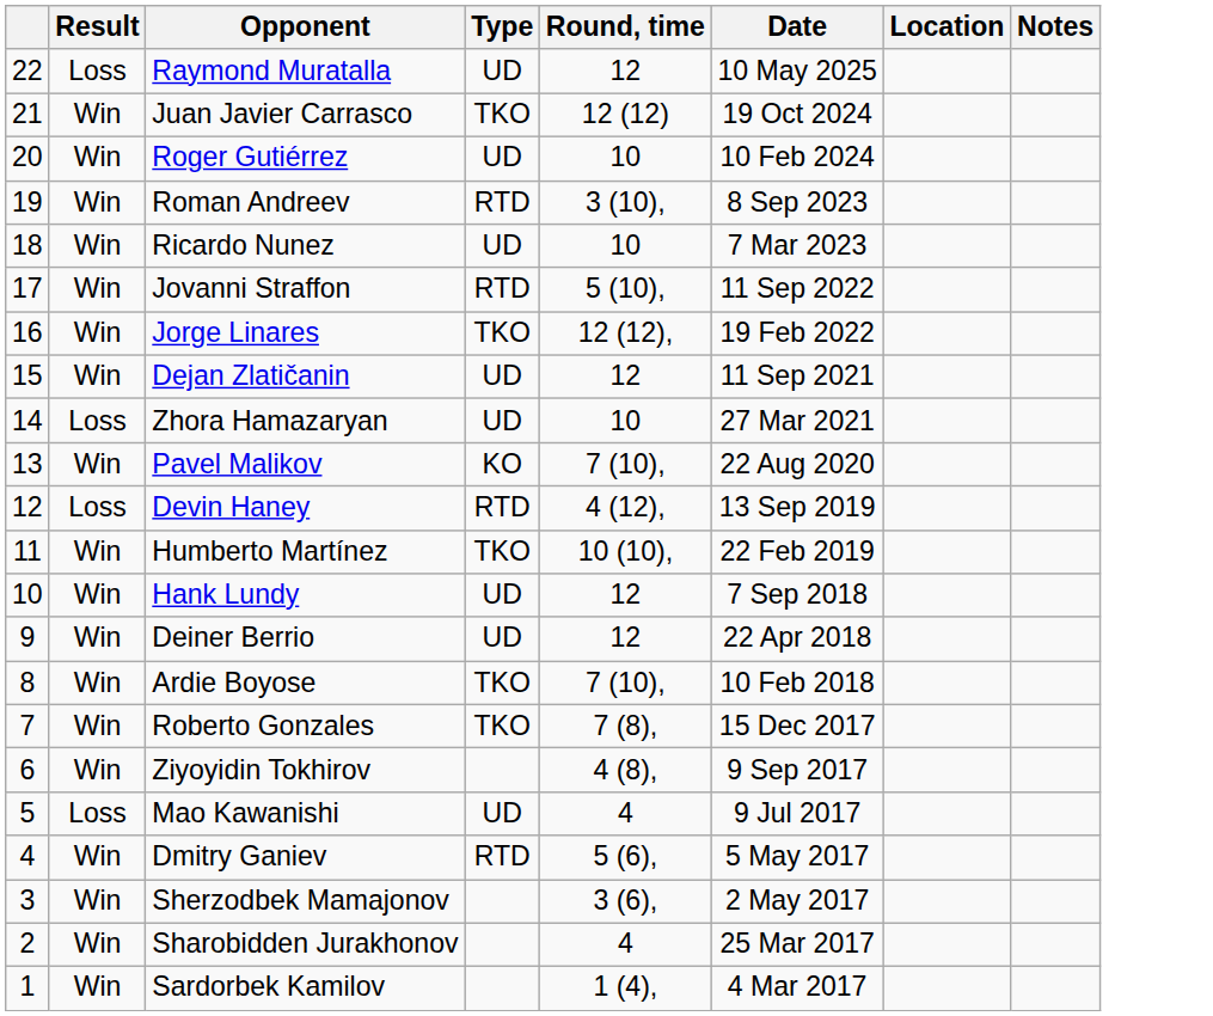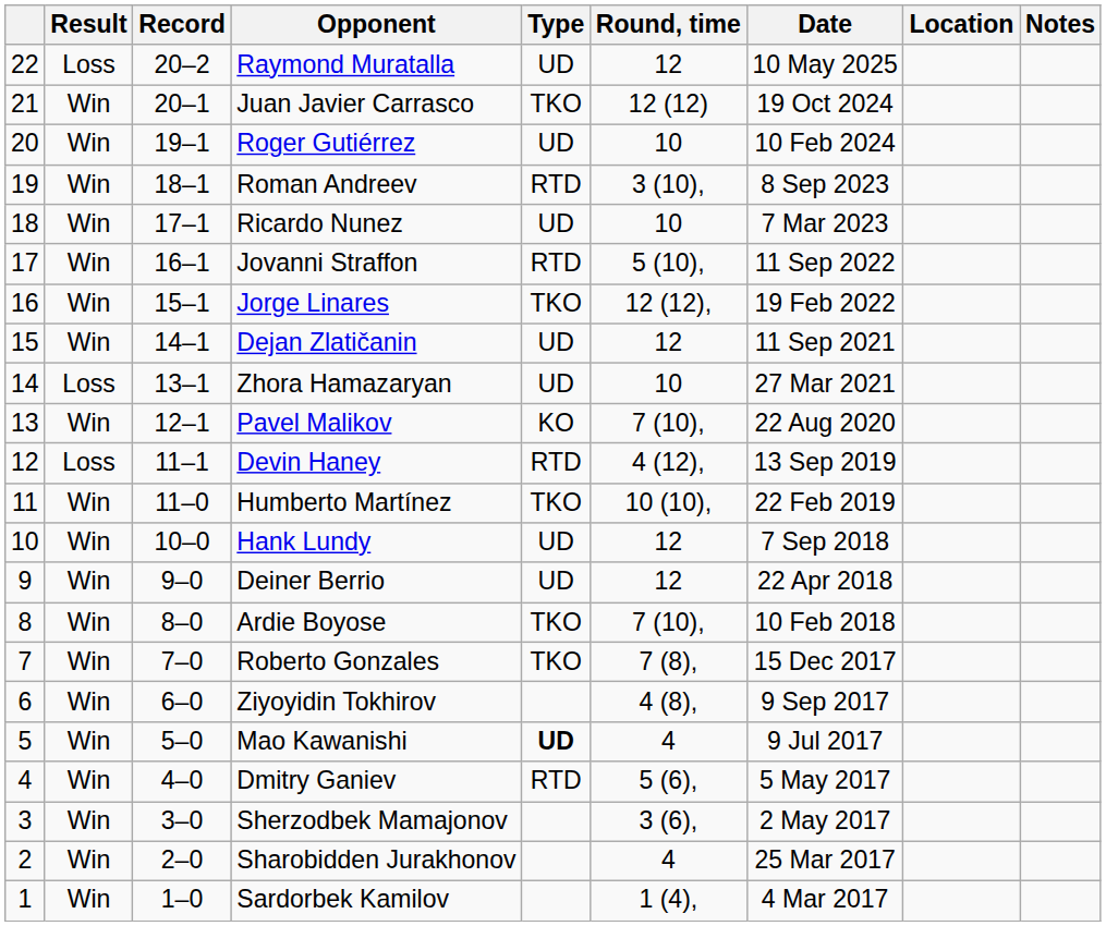+ column: Record | 20–2 | 20–1 | 19–1 | 18–1 | 17–1 | 16–1 | 15–1 | 14–1 | 13–1 | 12–1 | 11–1 | 11–0 | 10–0 | 9–0 | 8–0 | 7–0 | 6–0 | 5–0 | 4–0 | 3–0 | 2–0 | 1–0
Mao Kawanishi | Result: Loss -> Win
Mao Kawanishi | Type: normal -> bold
